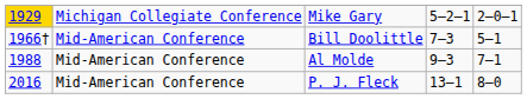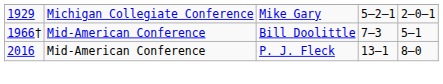Mike Gary | column 1: gold background -> no background
- row: 1988 | Mid-American Conference | Al Molde | 9–3 | 7–1
